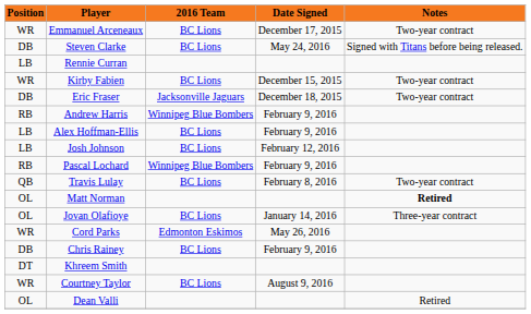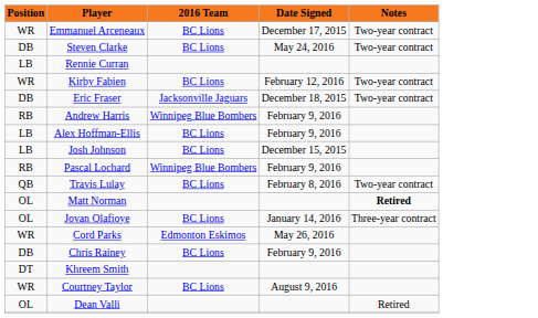Steven Clarke | Notes: Signed with Titans before being released. -> Two-year contract
Kirby Fabien | Date Signed: December 15, 2015 -> February 12, 2016
Josh Johnson | Date Signed: February 12, 2016 -> December 15, 2015
